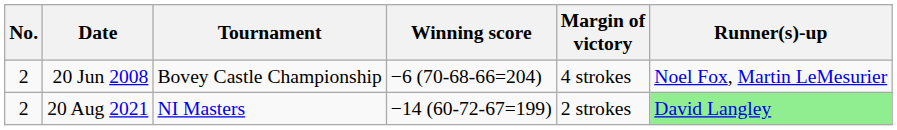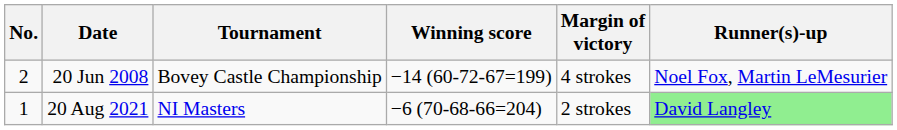20 Jun 2008 | Winning score: −6 (70-68-66=204) -> −14 (60-72-67=199)
20 Aug 2021 | No.: 2 -> 1
20 Aug 2021 | Winning score: −14 (60-72-67=199) -> −6 (70-68-66=204)
